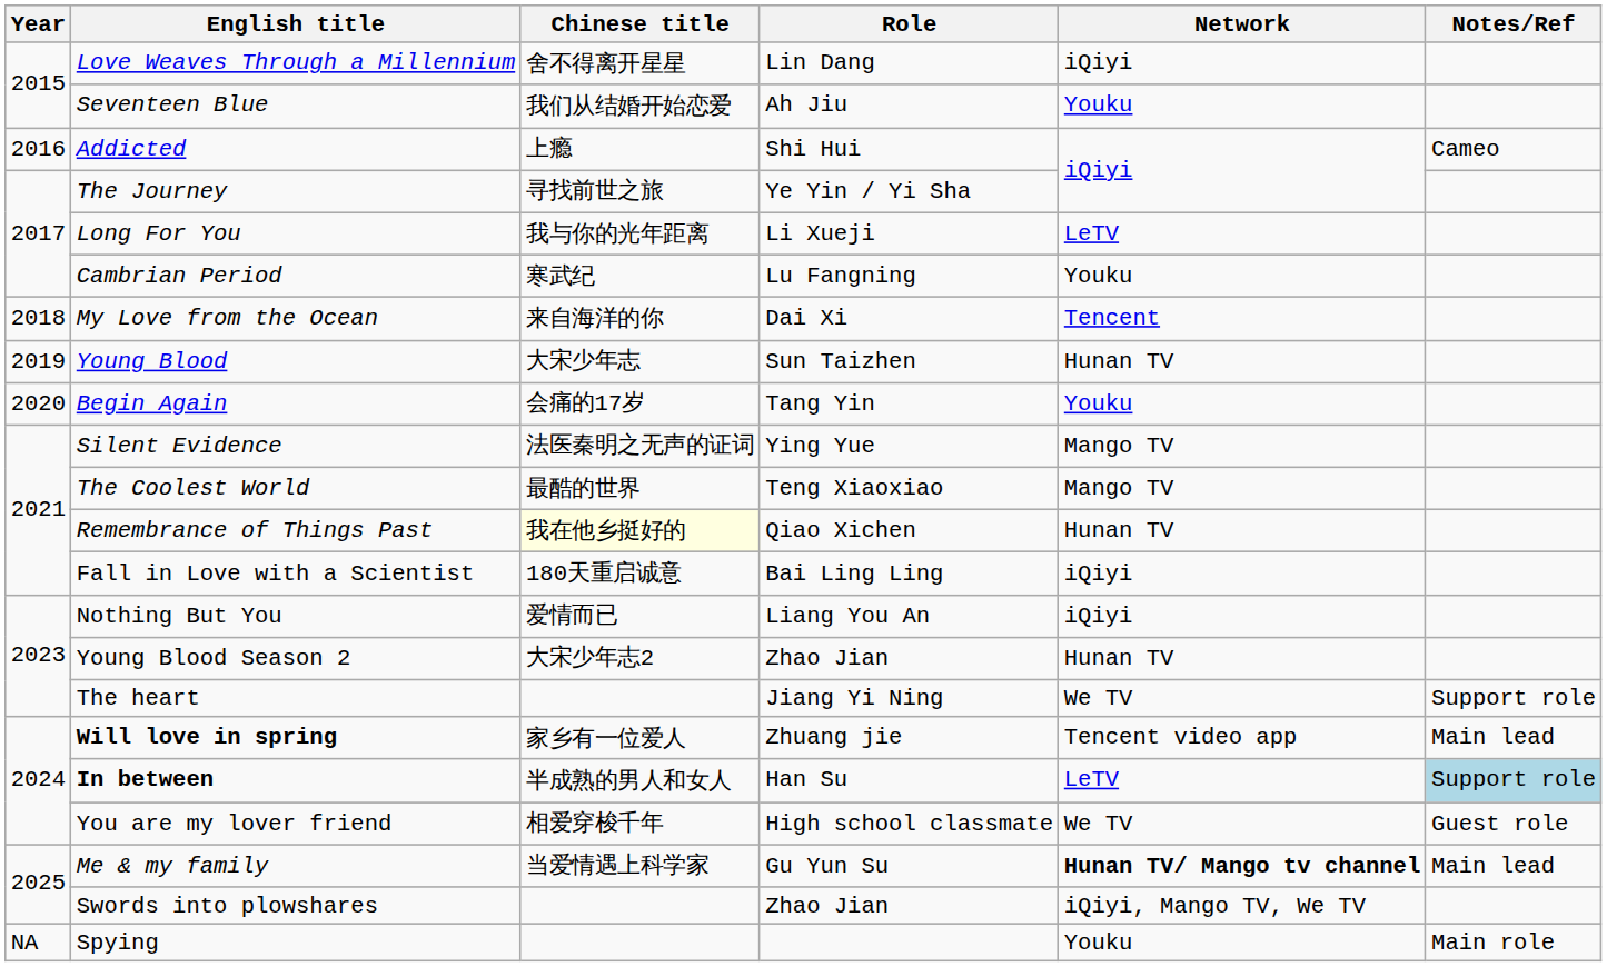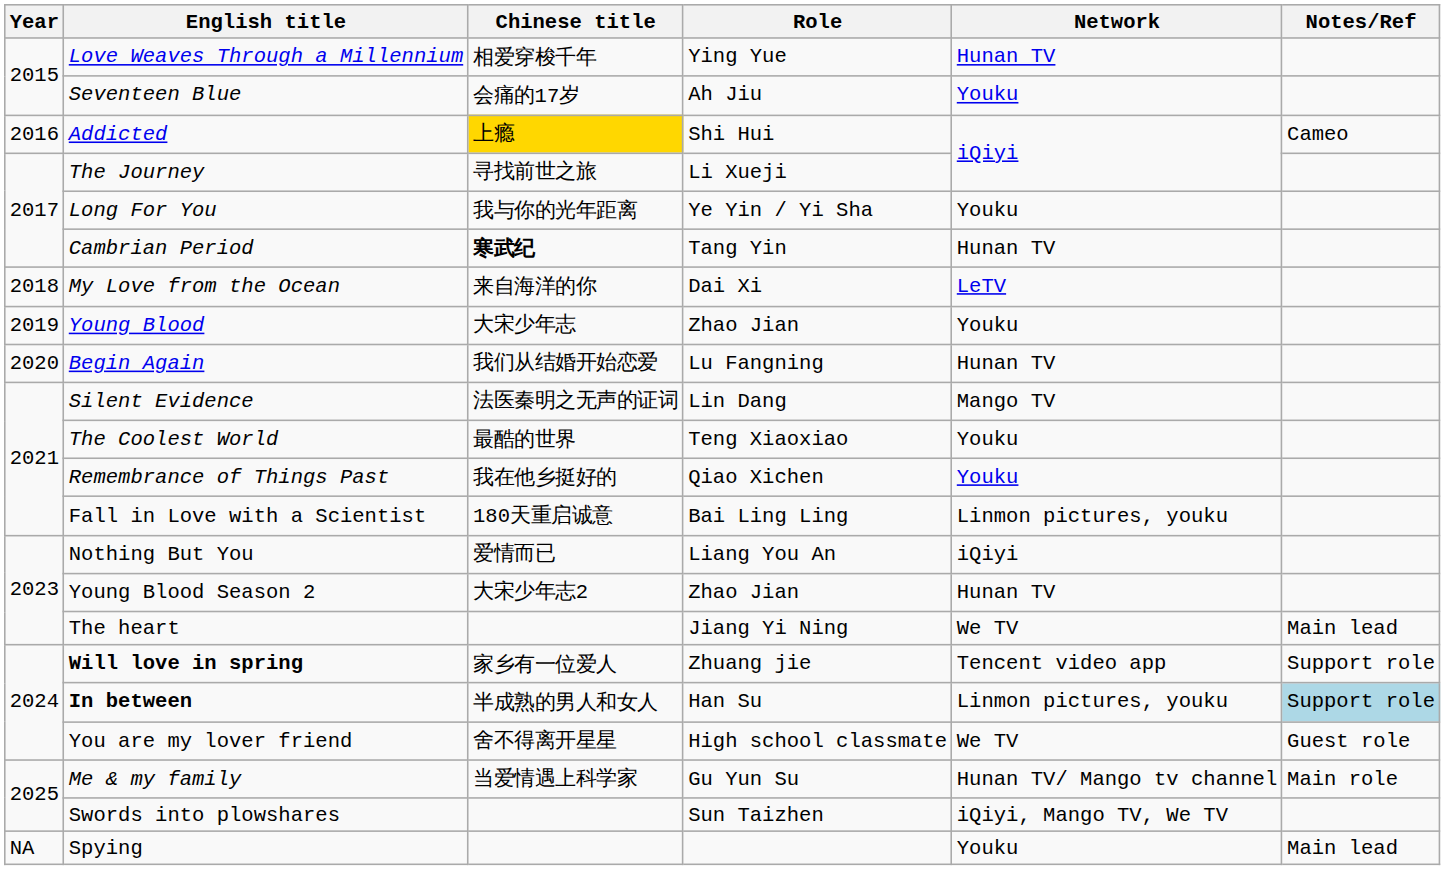Love Weaves Through a Millennium | Chinese title: 舍不得离开星星 -> 相爱穿梭千年
Love Weaves Through a Millennium | Role: Lin Dang -> Ying Yue
Love Weaves Through a Millennium | Network: iQiyi -> Hunan TV
Seventeen Blue | Chinese title: 我们从结婚开始恋爱 -> 会痛的17岁
Addicted | Chinese title: no background -> gold background
The Journey | Role: Ye Yin / Yi Sha -> Li Xueji
Long For You | Role: Li Xueji -> Ye Yin / Yi Sha
Long For You | Network: LeTV -> Youku
Cambrian Period | Chinese title: normal -> bold
Cambrian Period | Role: Lu Fangning -> Tang Yin
Cambrian Period | Network: Youku -> Hunan TV
My Love from the Ocean | Network: Tencent -> LeTV
Young Blood | Role: Sun Taizhen -> Zhao Jian
Young Blood | Network: Hunan TV -> Youku
Begin Again | Chinese title: 会痛的17岁 -> 我们从结婚开始恋爱
Begin Again | Role: Tang Yin -> Lu Fangning
Begin Again | Network: Youku -> Hunan TV
Silent Evidence | Role: Ying Yue -> Lin Dang
The Coolest World | Network: Mango TV -> Youku
Remembrance of Things Past | Chinese title: lightyellow background -> no background
Remembrance of Things Past | Network: Hunan TV -> Youku
Fall in Love with a Scientist | Network: iQiyi -> Linmon pictures, youku
The heart | Notes/Ref: Support role -> Main lead
Will love in spring | Notes/Ref: Main lead -> Support role
In between | Network: LeTV -> Linmon pictures, youku
You are my lover friend | Chinese title: 相爱穿梭千年 -> 舍不得离开星星
Me & my family | Network: bold -> normal
Me & my family | Notes/Ref: Main lead -> Main role
Swords into plowshares | Role: Zhao Jian -> Sun Taizhen
Spying | Notes/Ref: Main role -> Main lead
